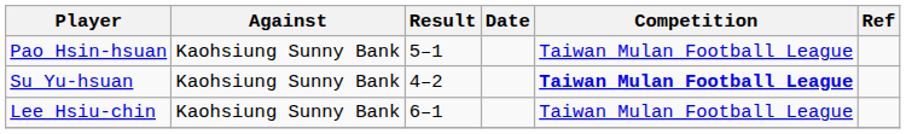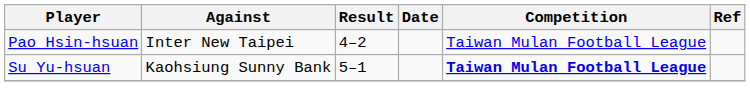Pao Hsin-hsuan | Against: Kaohsiung Sunny Bank -> Inter New Taipei
Pao Hsin-hsuan | Result: 5–1 -> 4–2
Su Yu-hsuan | Result: 4–2 -> 5–1
- row: Lee Hsiu-chin | Kaohsiung Sunny Bank | 6–1 | Taiwan Mulan Football League
